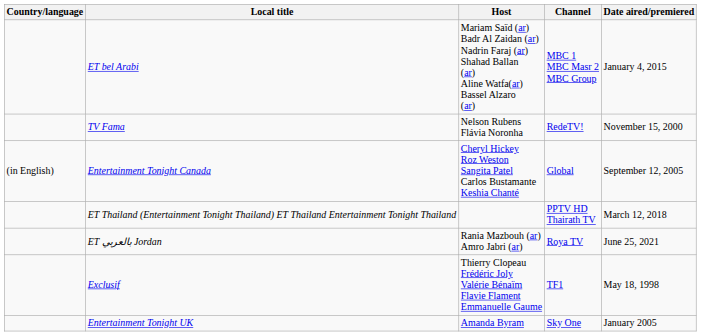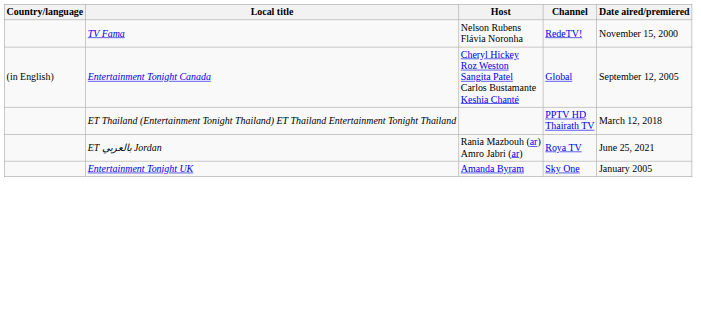- row: ET bel Arabi | Mariam Saïd (ar) Badr Al Zaidan (ar) Nadrin Faraj (ar) Shahad Ballan (ar) Aline Watfa(ar) Bassel Alzaro (ar) | MBC 1 MBC Masr 2 MBC Group | January 4, 2015
- row: Exclusif | Thierry Clopeau Frédéric Joly Valérie Bénaïm Flavie Flament Emmanuelle Gaume | TF1 | May 18, 1998
